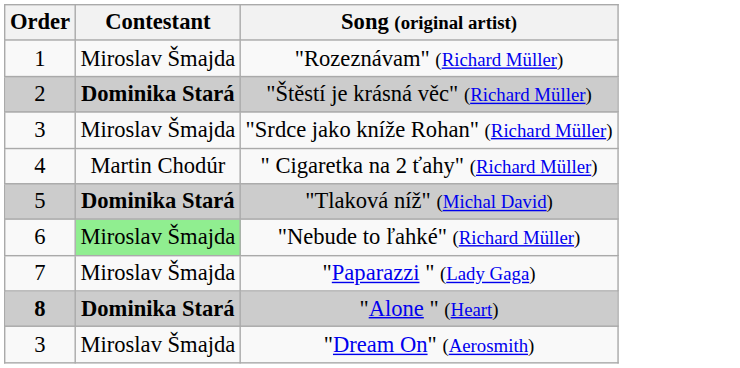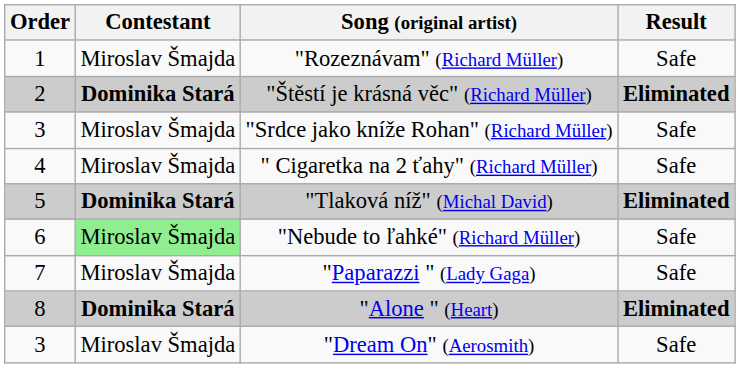+ column: Result | Safe | Eliminated | Safe | Safe | Eliminated | Safe | Safe | Eliminated | Safe
" Cigaretka na 2 ťahy" (Richard Müller) | Contestant: Martin Chodúr -> Miroslav Šmajda
"Alone " (Heart) | Order: bold -> normal
